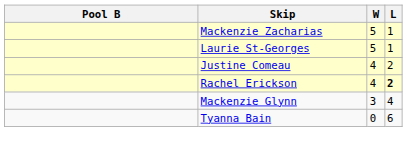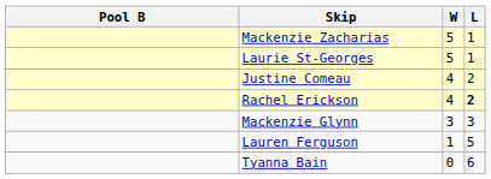Mackenzie Glynn | L: 4 -> 3
+ row: Lauren Ferguson | 1 | 5
